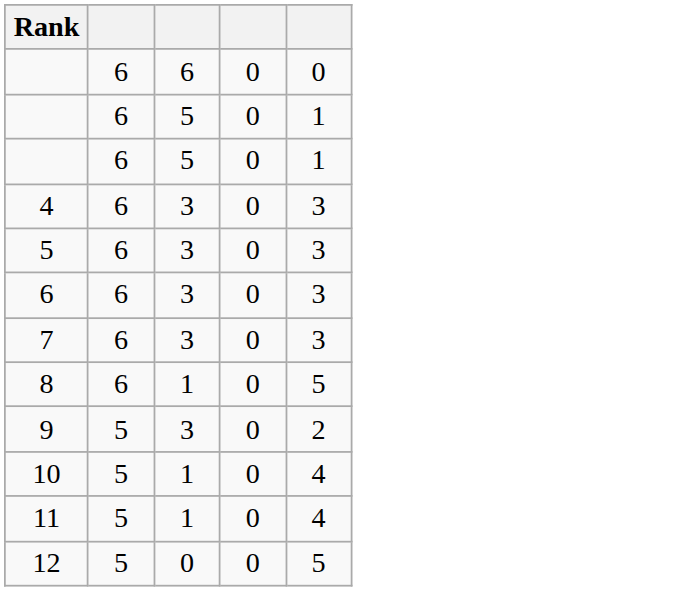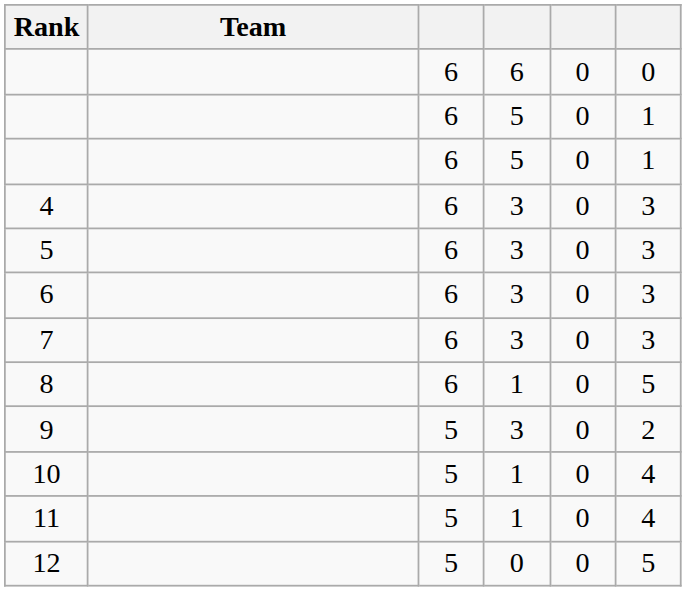+ column: Team
